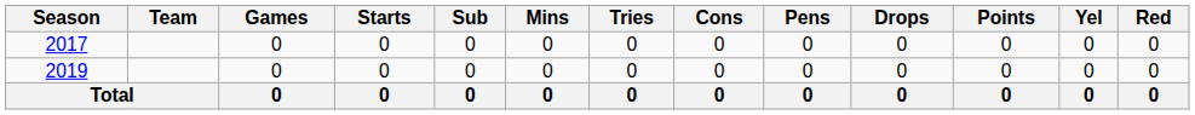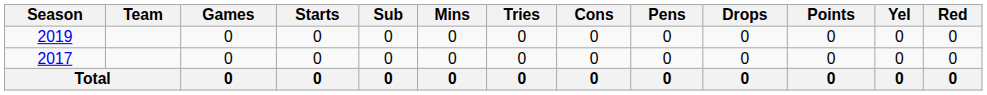rows swapped: 2017 <-> 2019
